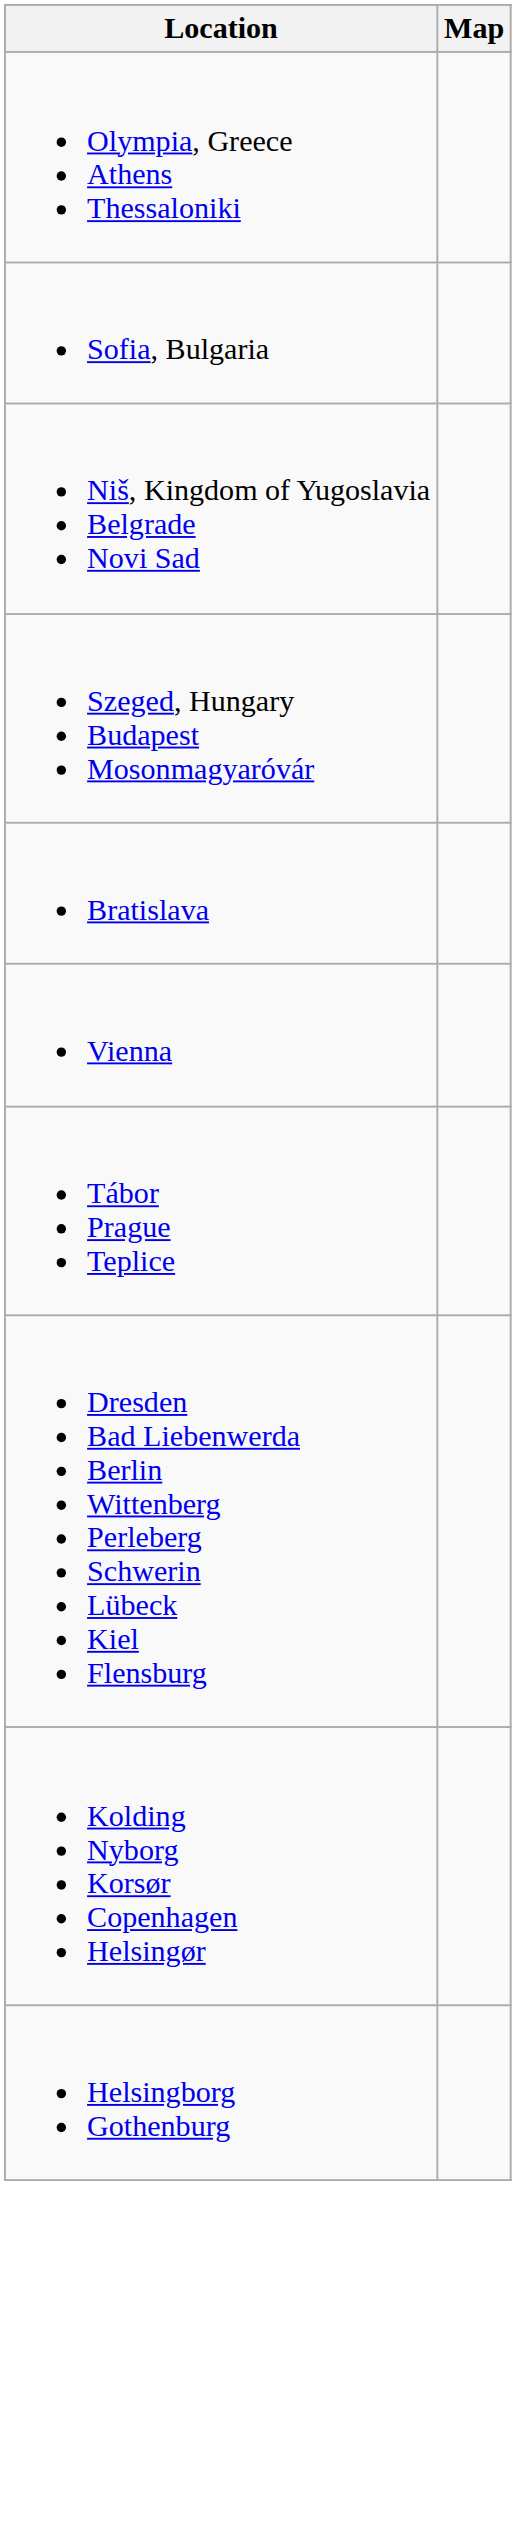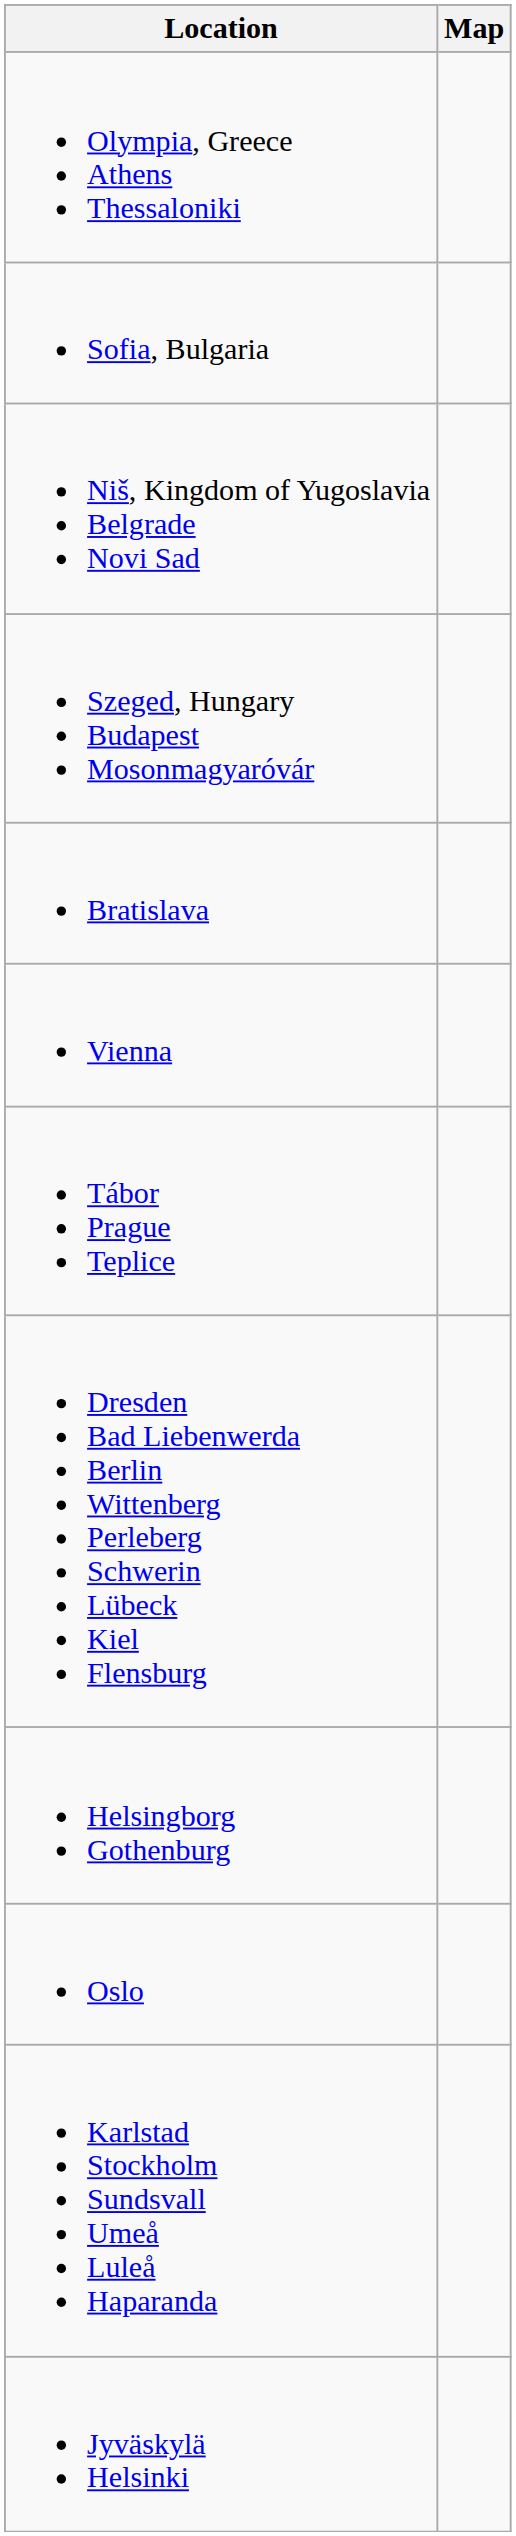- row: Kolding Nyborg Korsør Copenhagen Helsingør
+ row: Oslo
+ row: Karlstad Stockholm Sundsvall Umeå Luleå Haparanda
+ row: Jyväskylä Helsinki
